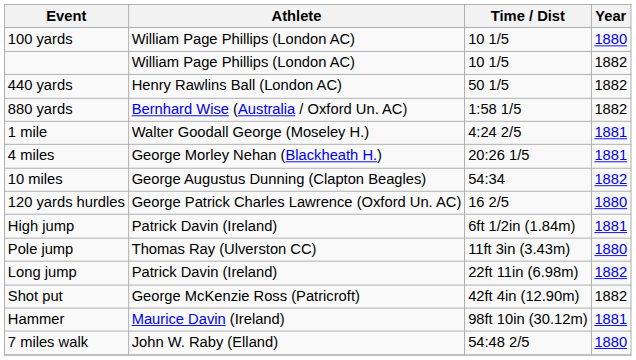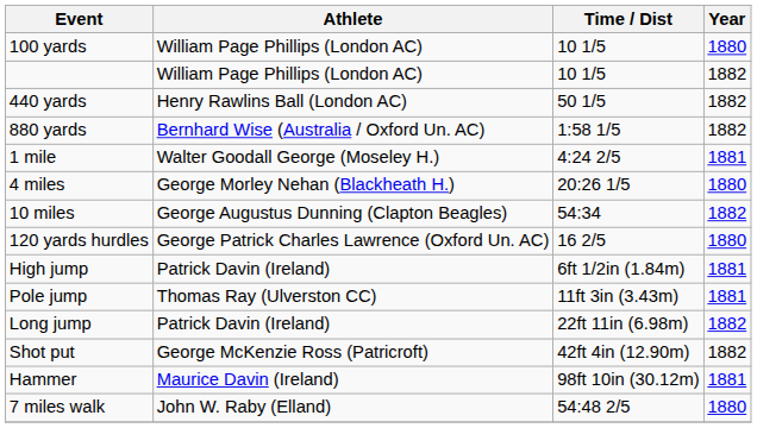4 miles | Year: 1881 -> 1880
Pole jump | Year: 1880 -> 1881
